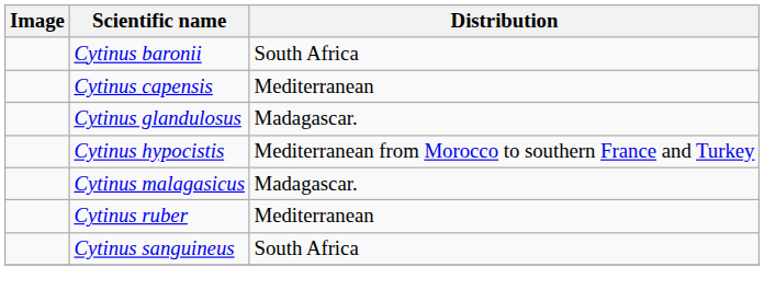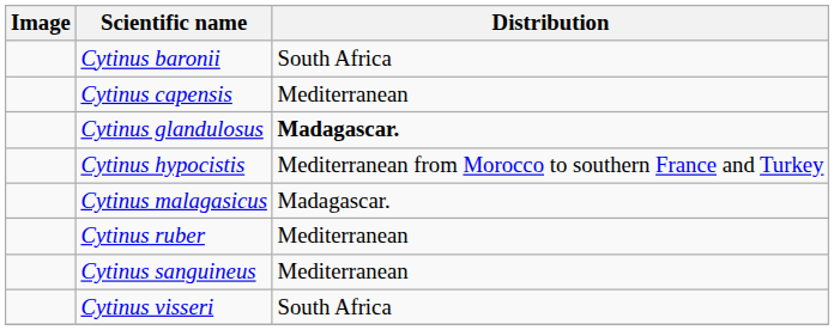Cytinus glandulosus | Distribution: normal -> bold
Cytinus sanguineus | Distribution: South Africa -> Mediterranean
+ row: Cytinus visseri | South Africa
